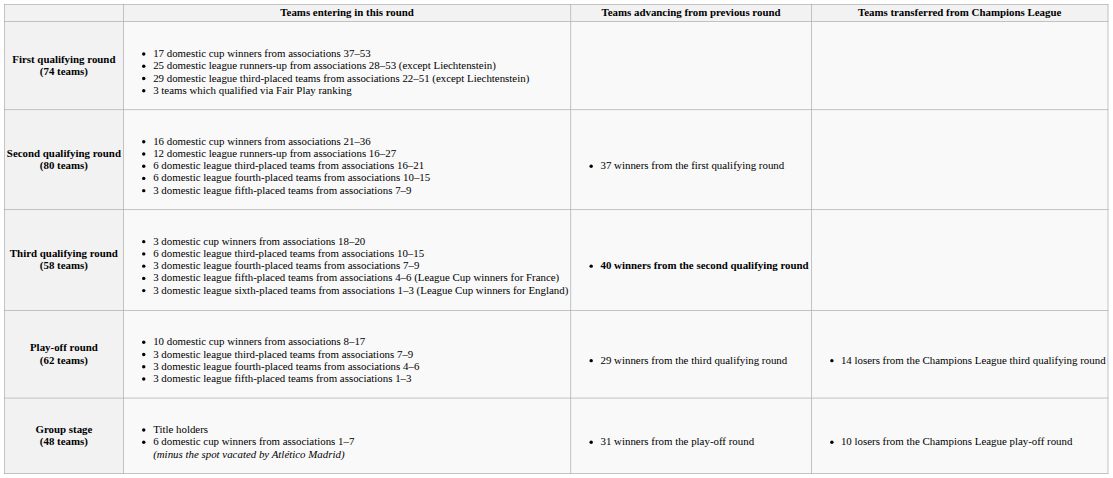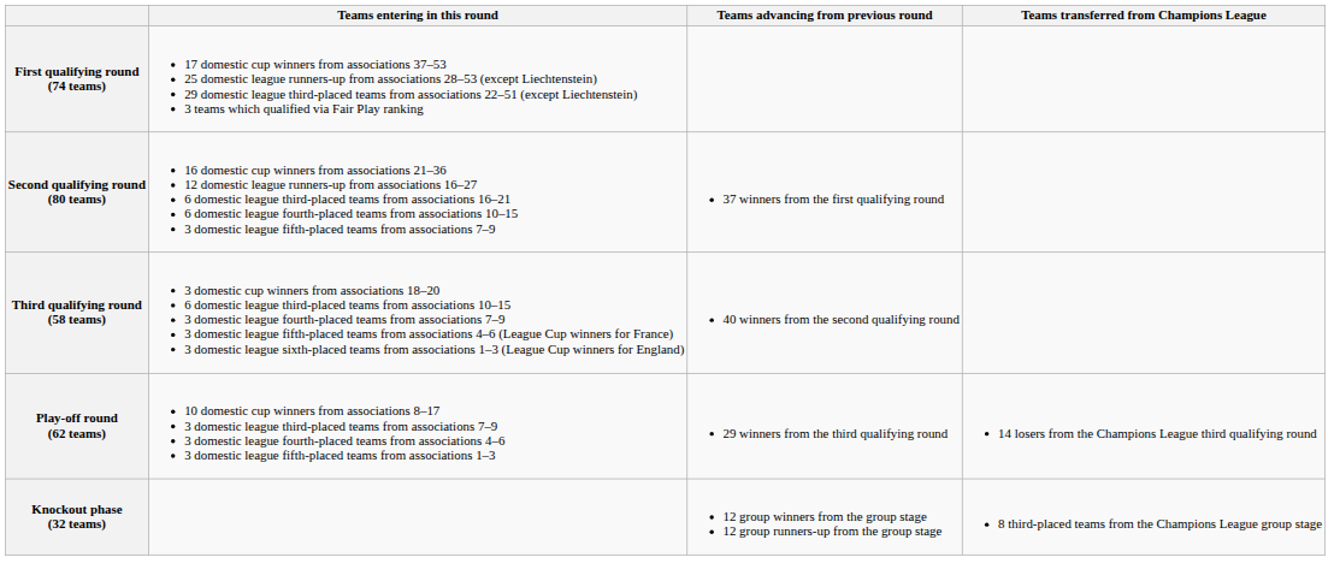Third qualifying round (58 teams) | Teams advancing from previous round: bold -> normal
- row: Group stage (48 teams) | Title holders 6 domestic cup winners from associations 1–7 (minus the spot vacated by Atlético Madrid) | 31 winners from the play-off round | 10 losers from the Champions League play-off round
+ row: Knockout phase (32 teams) | 12 group winners from the group stage 12 group runners-up from the group stage | 8 third-placed teams from the Champions League group stage
